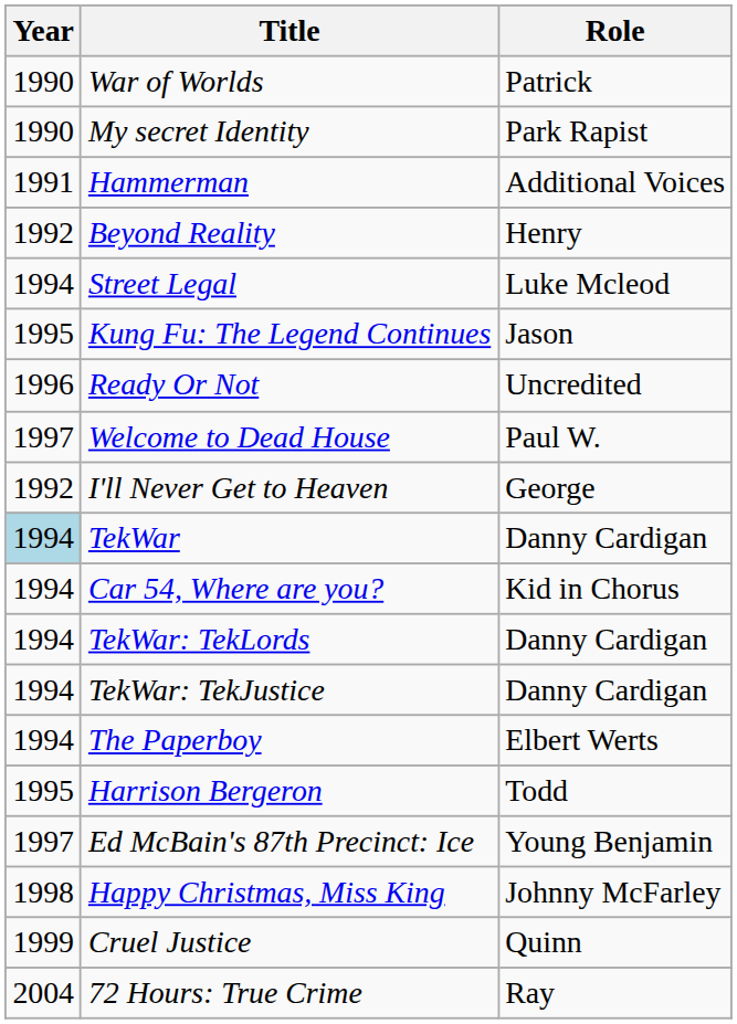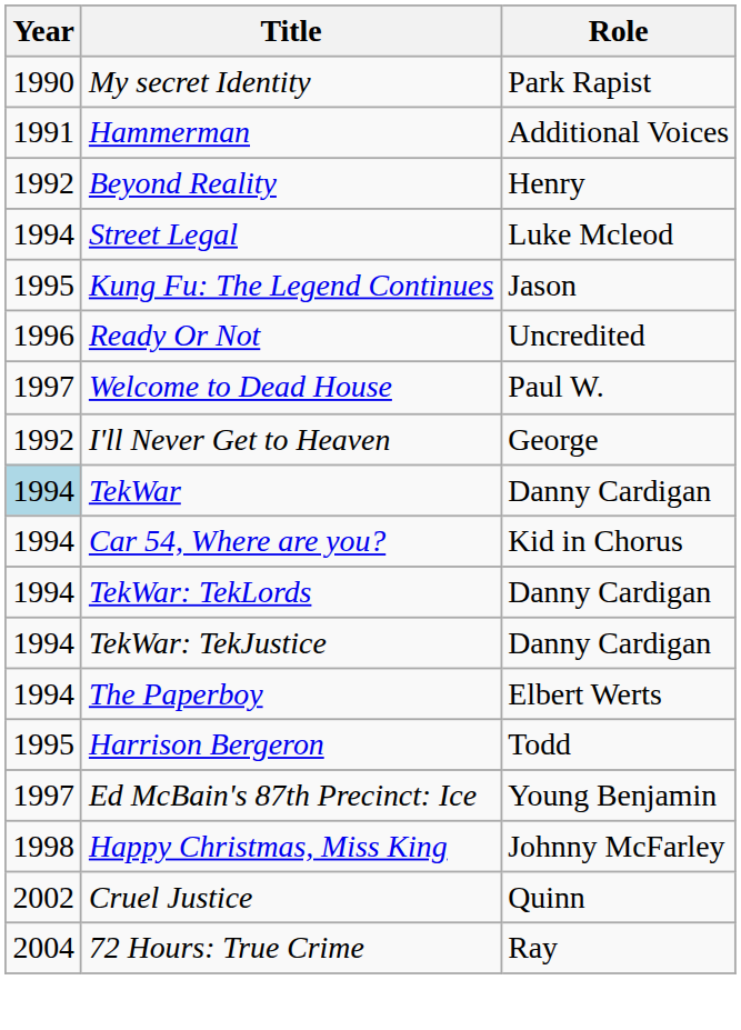- row: 1990 | War of Worlds | Patrick
Cruel Justice | Year: 1999 -> 2002
